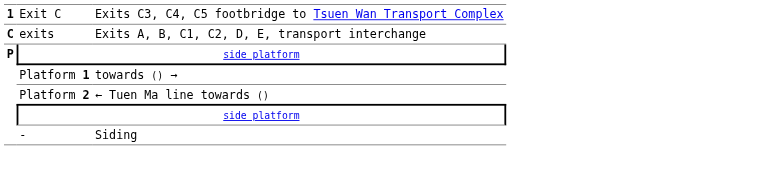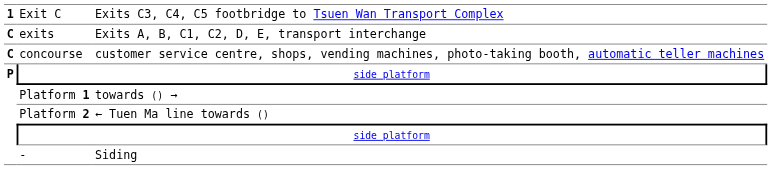+ row: C | concourse | customer service centre, shops, vending machines, photo-taking booth, automatic teller machines
